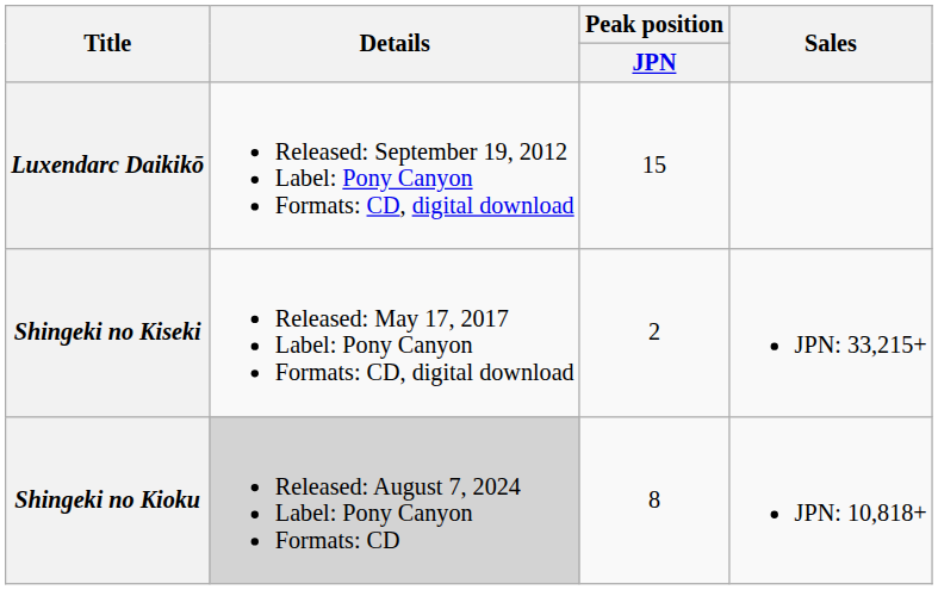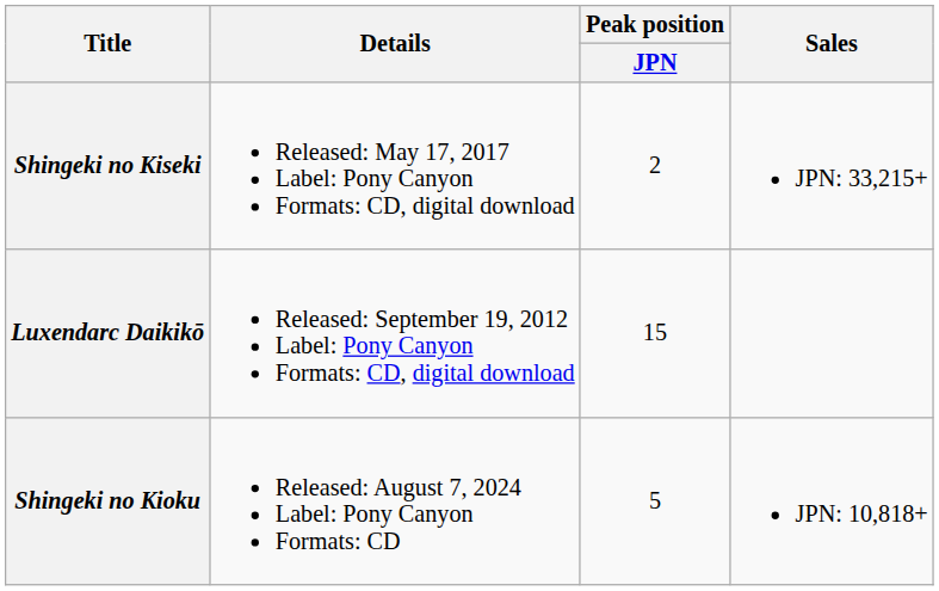rows swapped: Luxendarc Daikikō <-> Shingeki no Kiseki
Shingeki no Kioku | Details: lightgrey background -> no background
Shingeki no Kioku | Peak position / JPN: 8 -> 5
